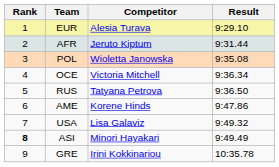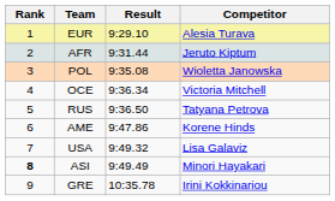columns swapped: Competitor <-> Result
